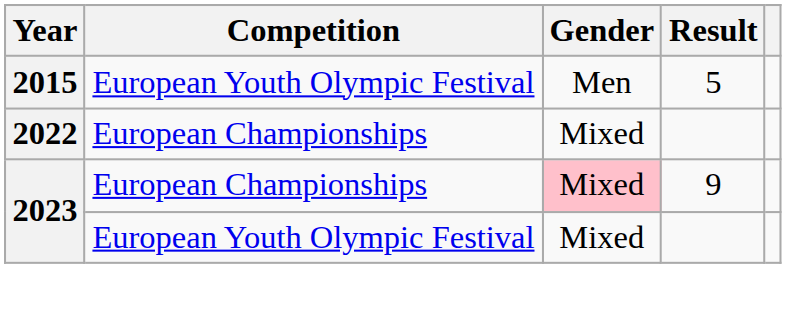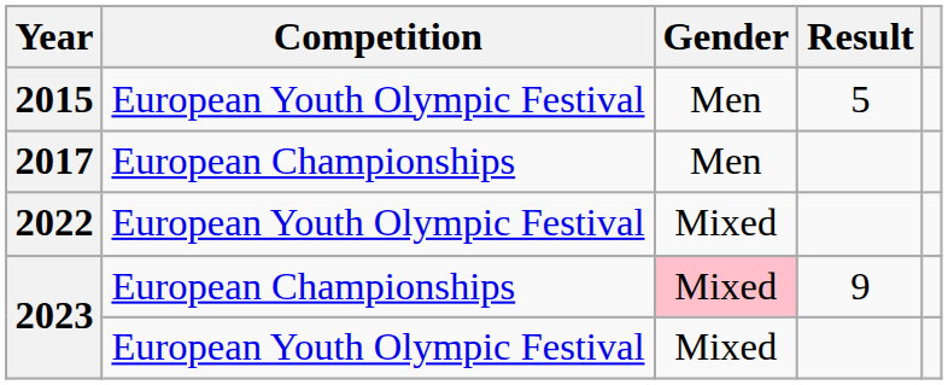+ row: 2017 | European Championships | Men
2022 | Competition: European Championships -> European Youth Olympic Festival
